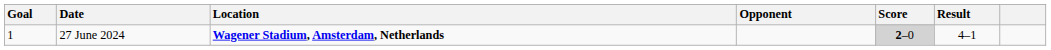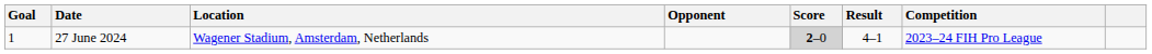+ column: Competition | 2023–24 FIH Pro League
27 June 2024 | Location: bold -> normal
